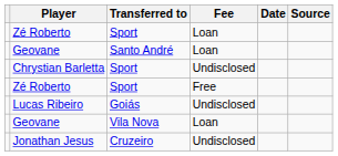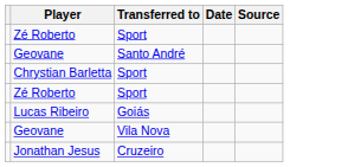- column: Fee | Loan | Loan | Undisclosed | Free | Undisclosed | Loan | Undisclosed
